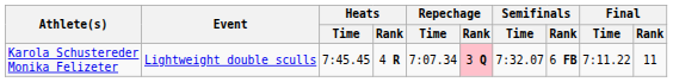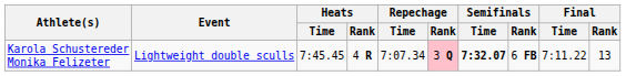Karola Schustereder Monika Felizeter | Semifinals / Time: normal -> bold
Karola Schustereder Monika Felizeter | Final / Rank: 11 -> 13
